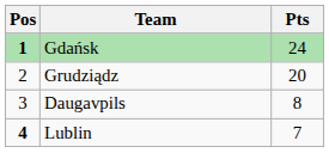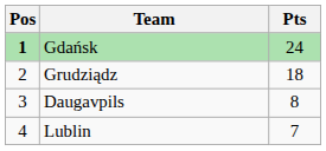Grudziądz | Pts: 20 -> 18
Lublin | Pos: bold -> normal
